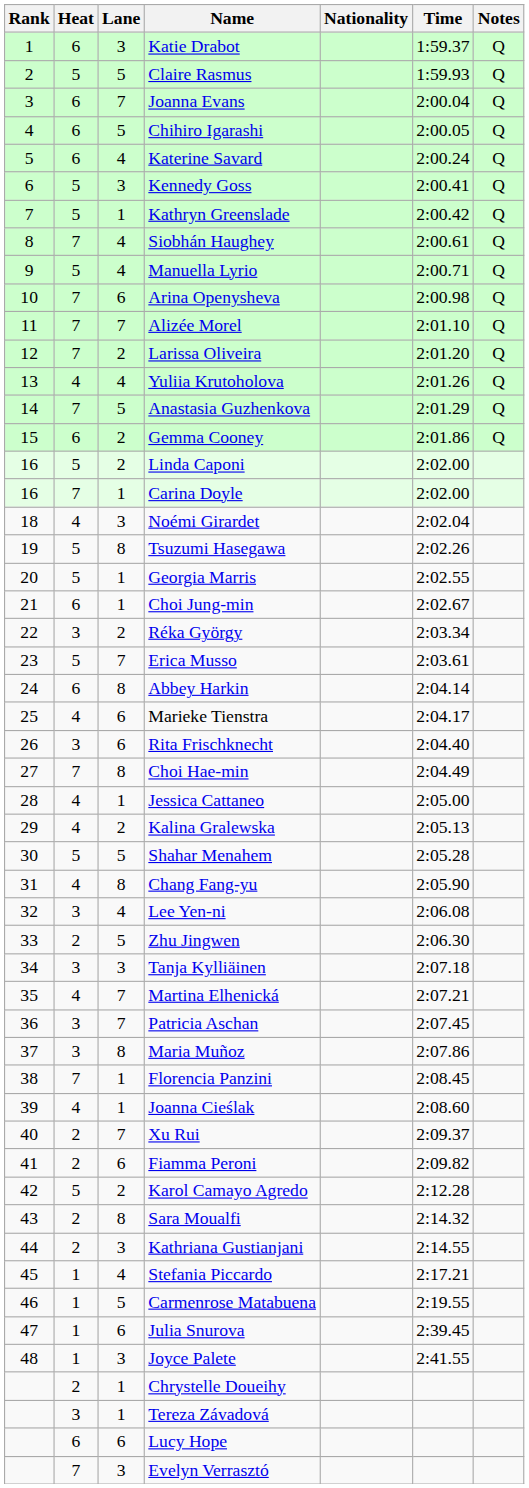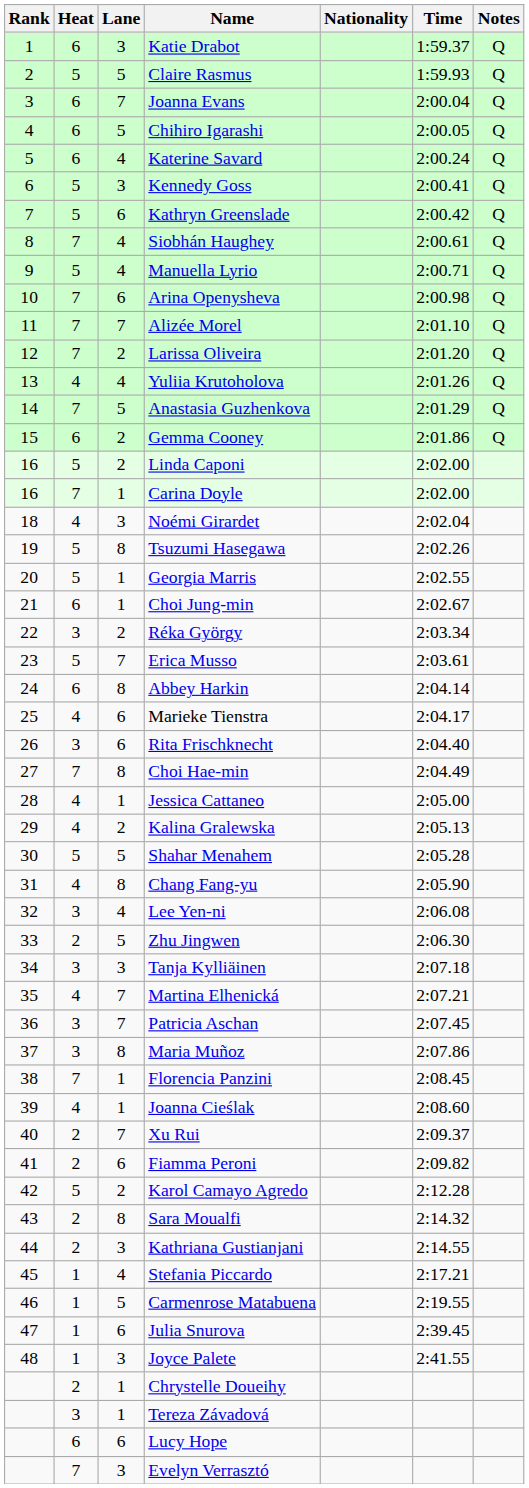Kathryn Greenslade | Lane: 1 -> 6
